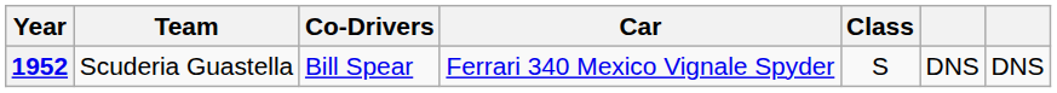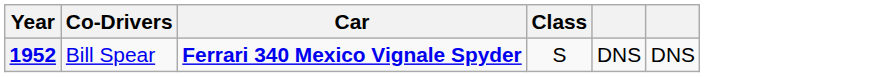- column: Team | Scuderia Guastella
1952 | Car: normal -> bold
